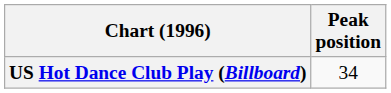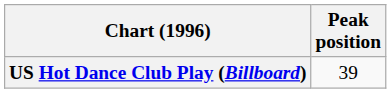US Hot Dance Club Play (Billboard) | Peak position: 34 -> 39
